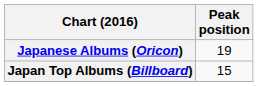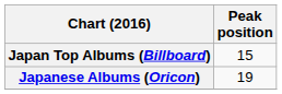rows swapped: Japan Top Albums (Billboard) <-> Japanese Albums (Oricon)
